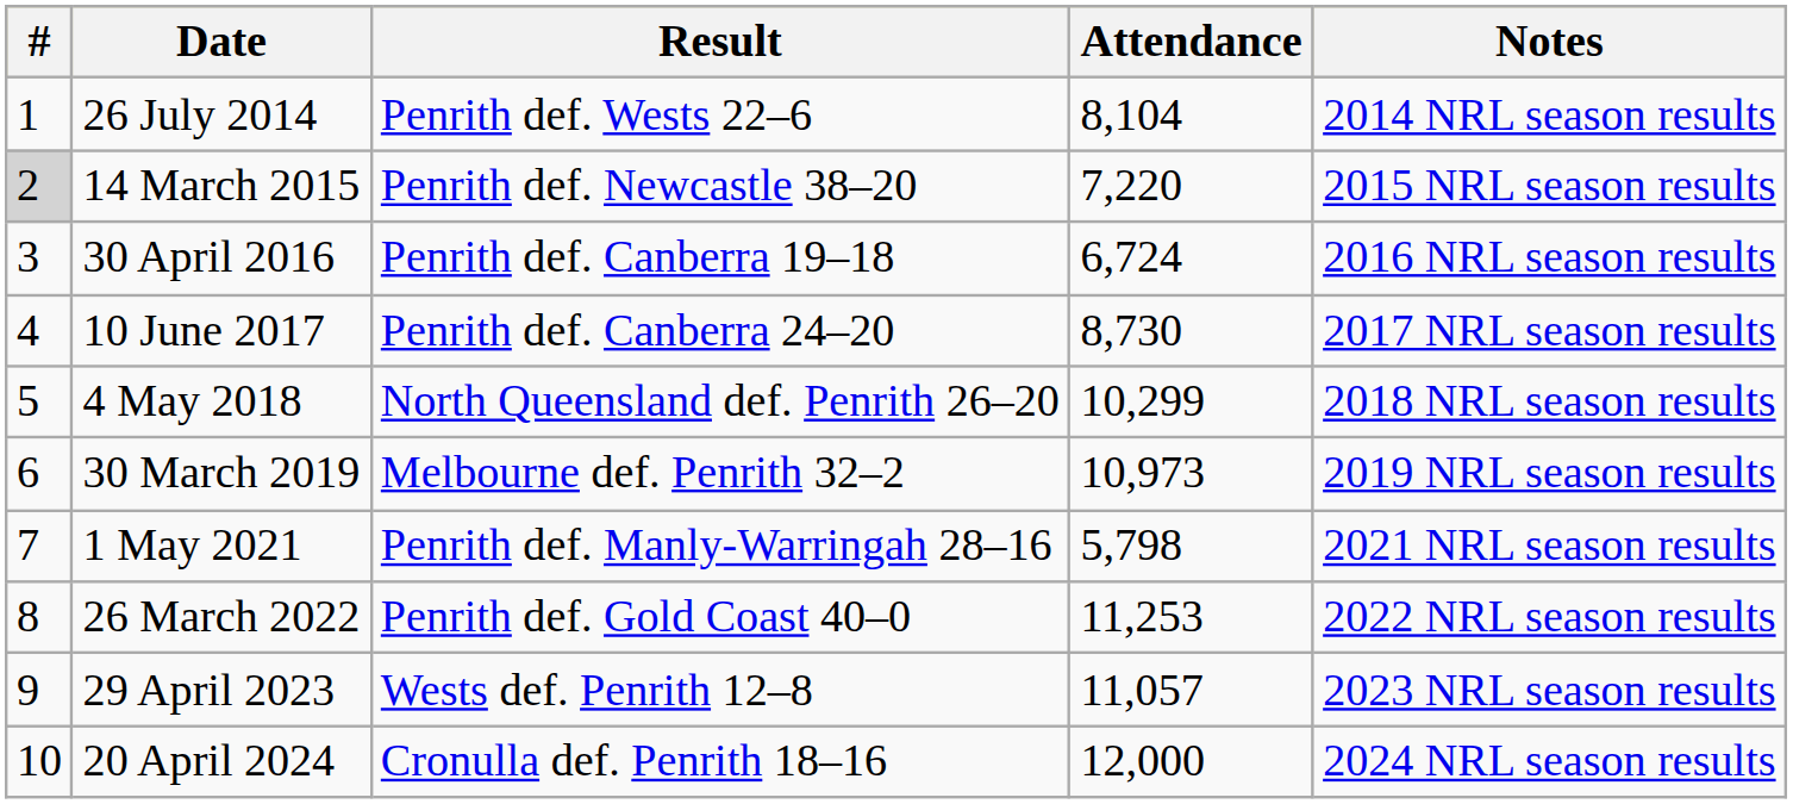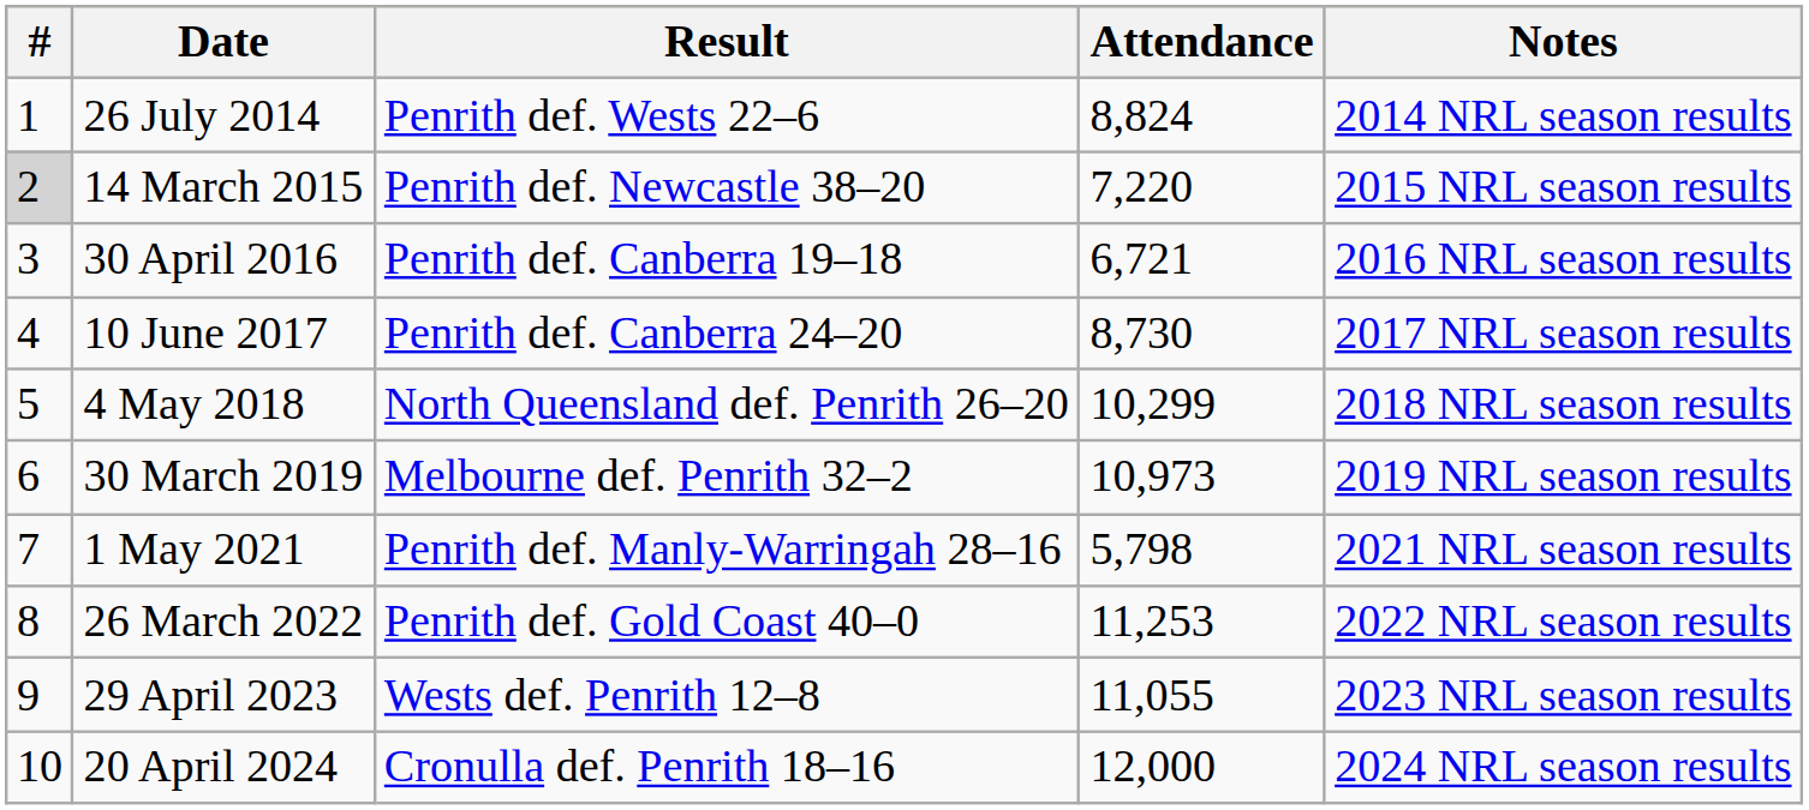26 July 2014 | Attendance: 8,104 -> 8,824
30 April 2016 | Attendance: 6,724 -> 6,721
29 April 2023 | Attendance: 11,057 -> 11,055
